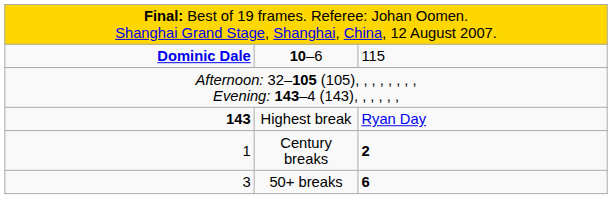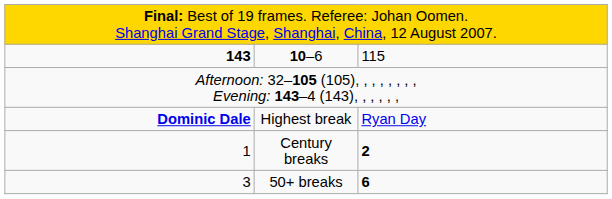10–6 | column 1: Dominic Dale -> 143
Highest break | column 1: 143 -> Dominic Dale
